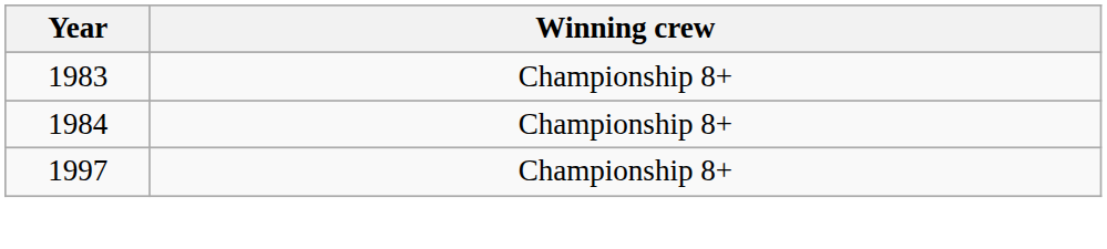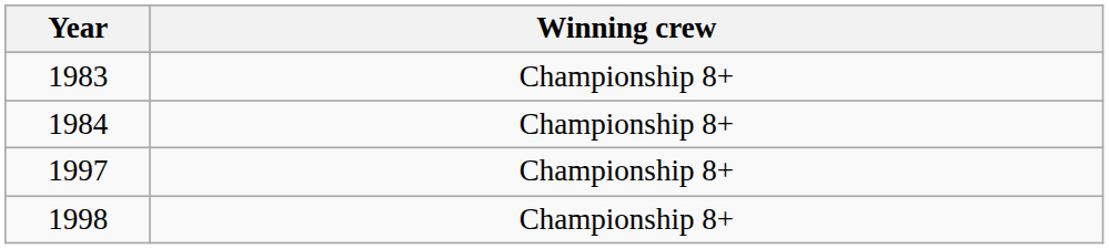+ row: 1998 | Championship 8+
